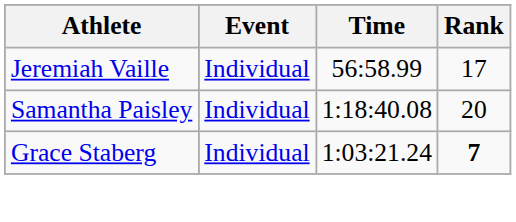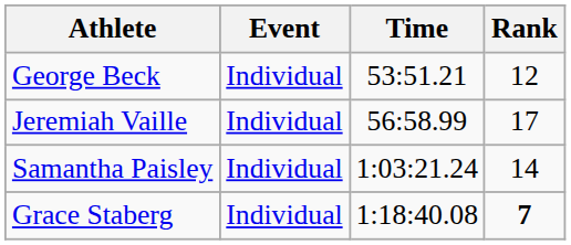+ row: George Beck | Individual | 53:51.21 | 12
Samantha Paisley | Time: 1:18:40.08 -> 1:03:21.24
Samantha Paisley | Rank: 20 -> 14
Grace Staberg | Time: 1:03:21.24 -> 1:18:40.08
